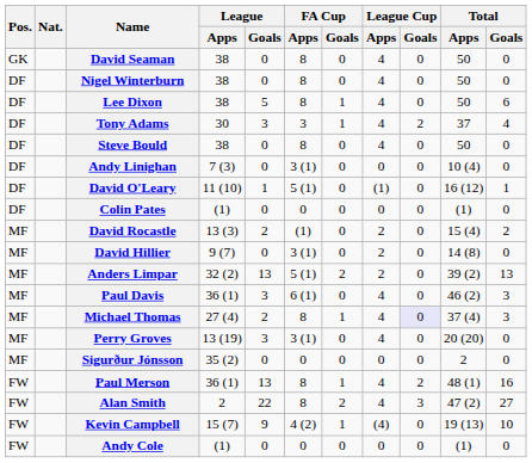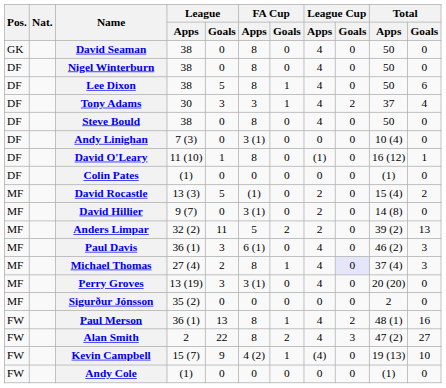David O'Leary | FA Cup / Apps: 5 (1) -> 8
David Rocastle | League / Goals: 2 -> 5
Anders Limpar | League / Goals: 13 -> 11
Anders Limpar | FA Cup / Apps: 5 (1) -> 5
